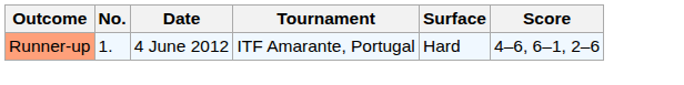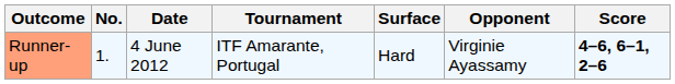+ column: Opponent | Virginie Ayassamy
Runner-up | Score: normal -> bold
